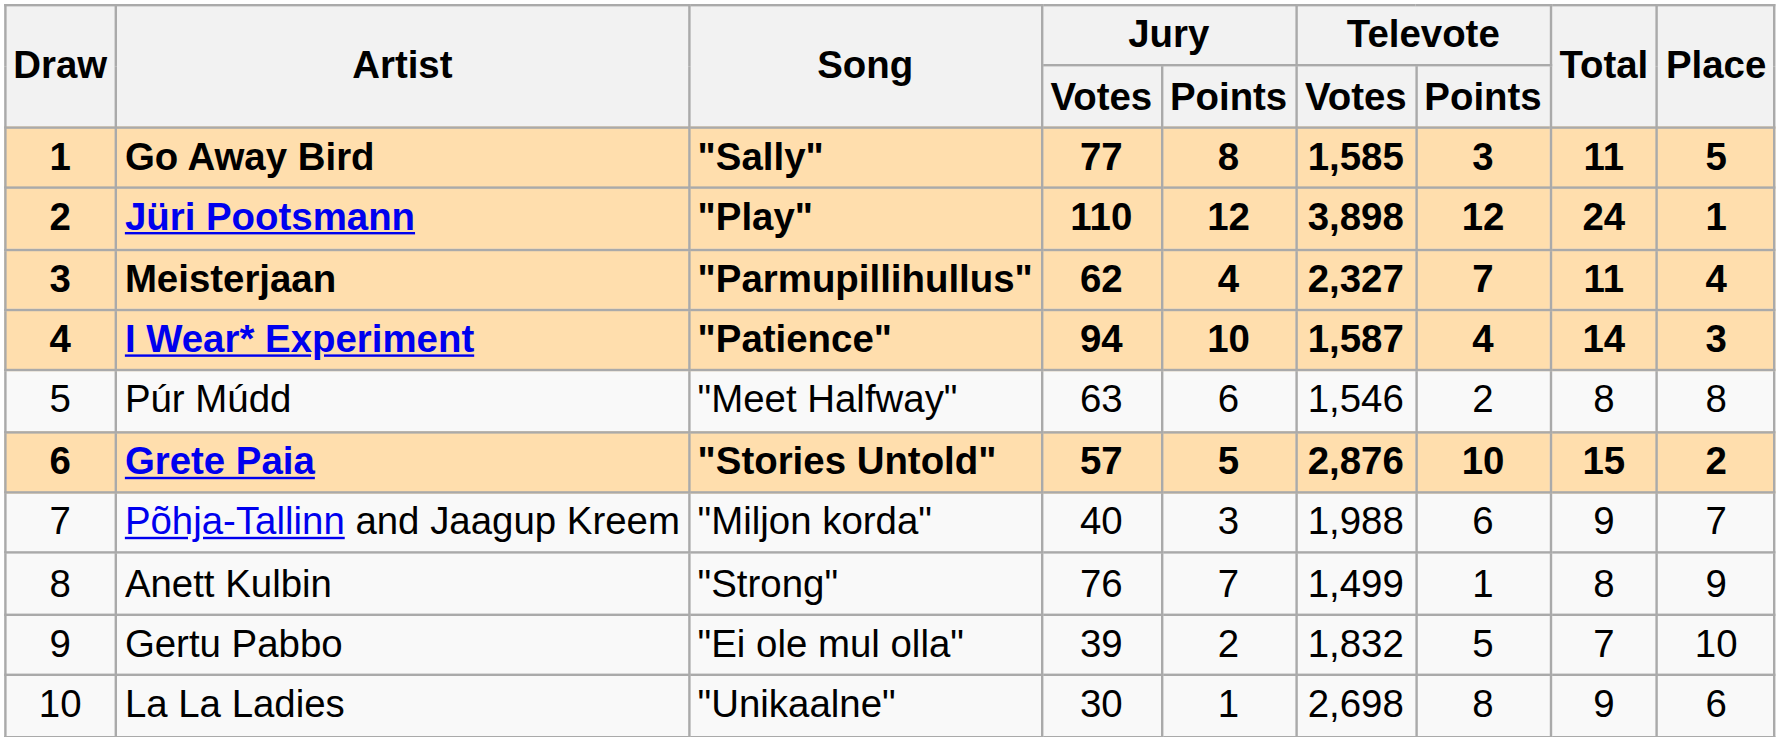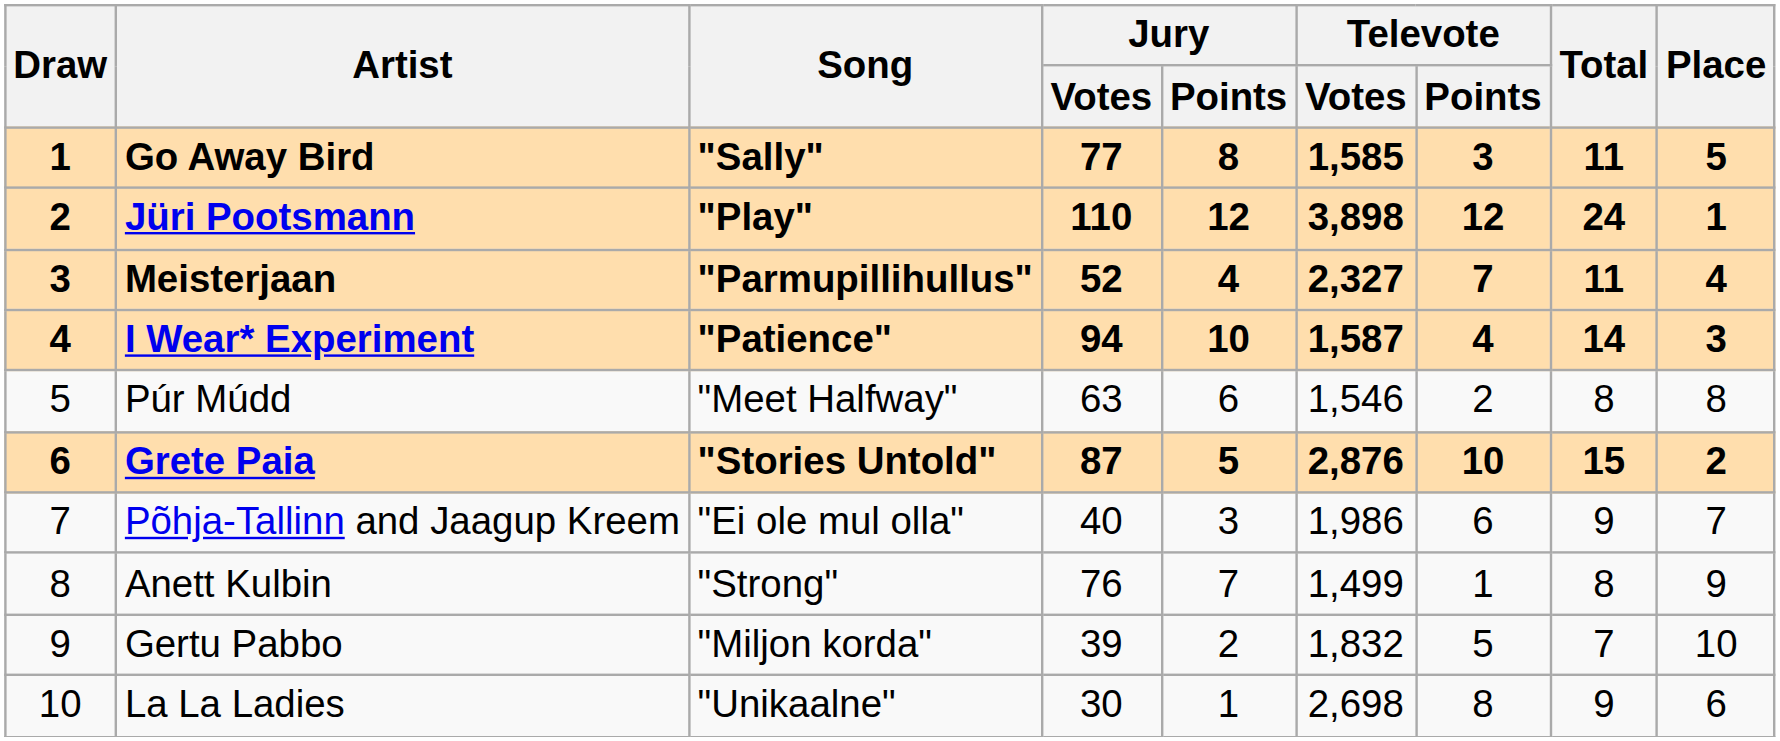Meisterjaan | Jury / Votes: 62 -> 52
Grete Paia | Jury / Votes: 57 -> 87
Põhja-Tallinn and Jaagup Kreem | Song: "Miljon korda" -> "Ei ole mul olla"
Põhja-Tallinn and Jaagup Kreem | Televote / Votes: 1,988 -> 1,986
Gertu Pabbo | Song: "Ei ole mul olla" -> "Miljon korda"
